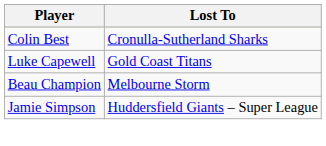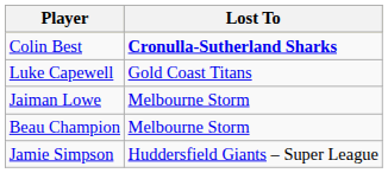Colin Best | Lost To: normal -> bold
+ row: Jaiman Lowe | Melbourne Storm
